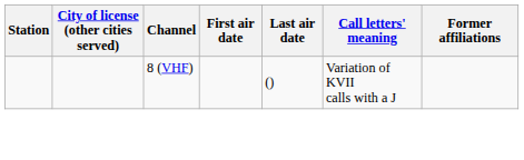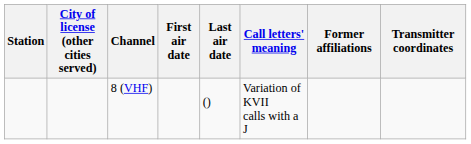+ column: Transmitter coordinates
